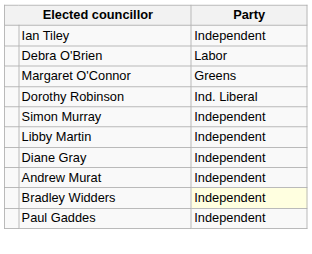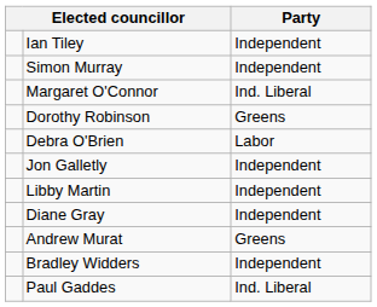rows swapped: Debra O'Brien <-> Simon Murray
Margaret O'Connor | Party: Greens -> Ind. Liberal
Dorothy Robinson | Party: Ind. Liberal -> Greens
+ row: Jon Galletly | Independent
Andrew Murat | Party: Independent -> Greens
Bradley Widders | Party: lightyellow background -> no background
Paul Gaddes | Party: Independent -> Ind. Liberal
